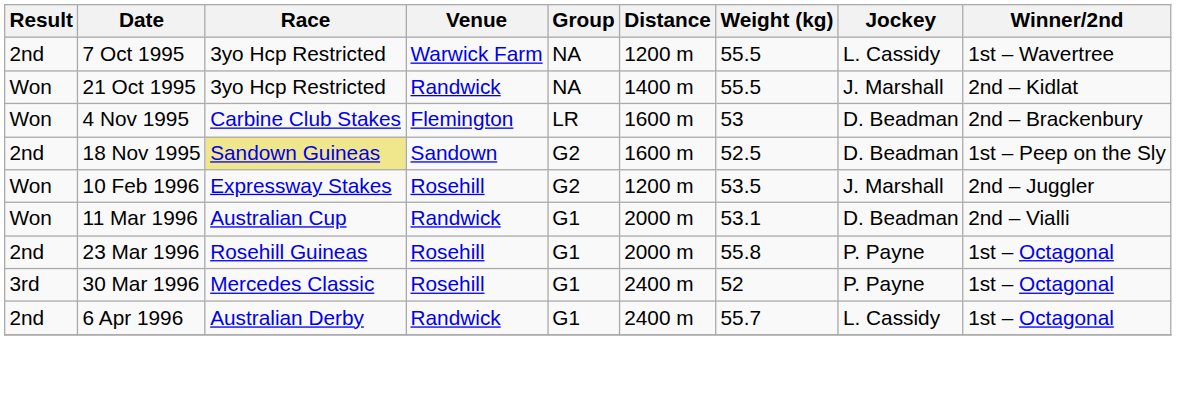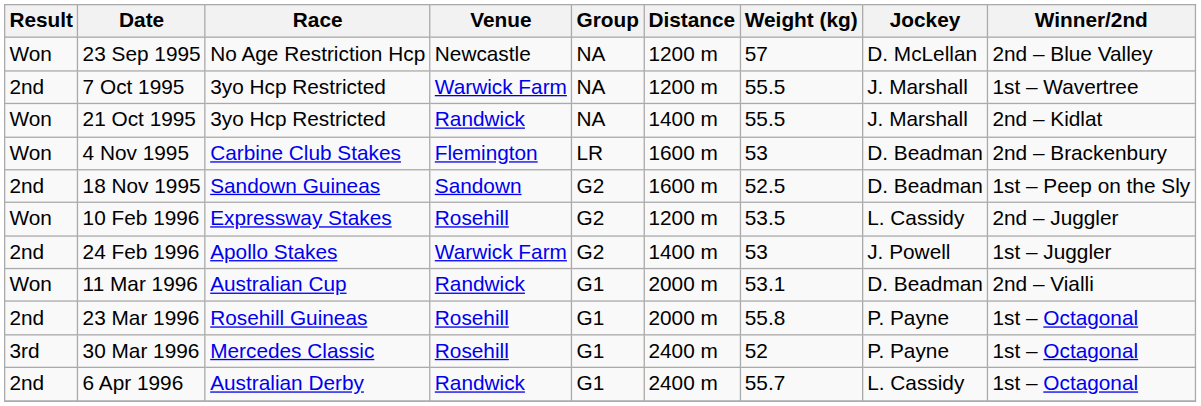+ row: Won | 23 Sep 1995 | No Age Restriction Hcp | Newcastle | NA | 1200 m | 57 | D. McLellan | 2nd – Blue Valley
7 Oct 1995 | Jockey: L. Cassidy -> J. Marshall
18 Nov 1995 | Race: khaki background -> no background
10 Feb 1996 | Jockey: J. Marshall -> L. Cassidy
+ row: 2nd | 24 Feb 1996 | Apollo Stakes | Warwick Farm | G2 | 1400 m | 53 | J. Powell | 1st – Juggler
